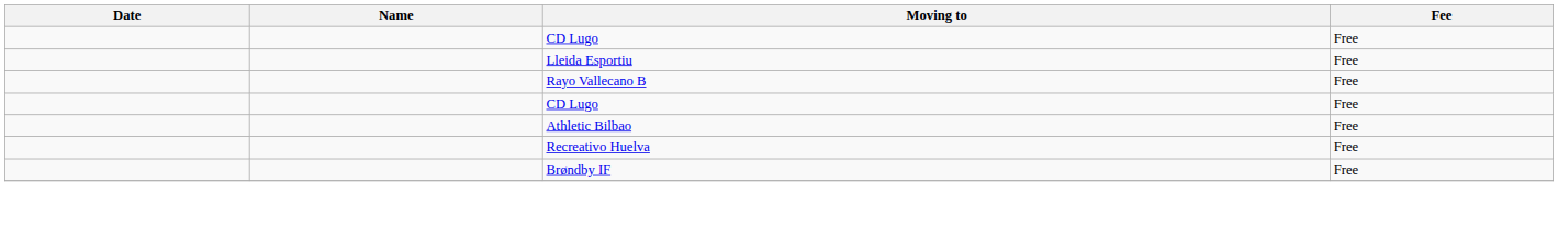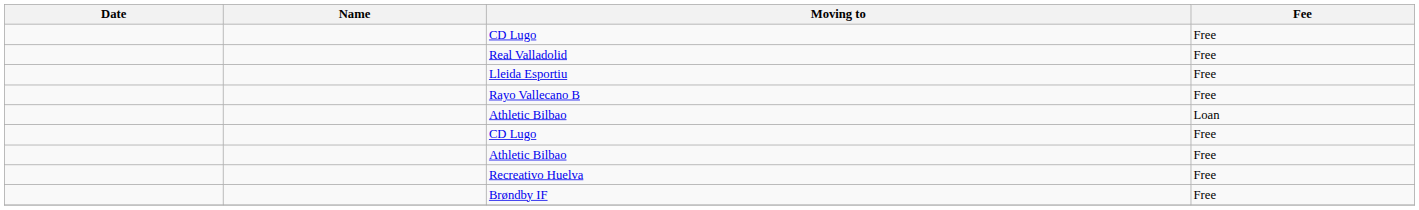+ row: Real Valladolid | Free
+ row: Athletic Bilbao | Loan
